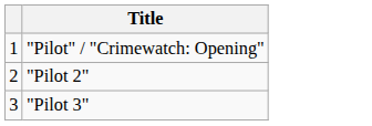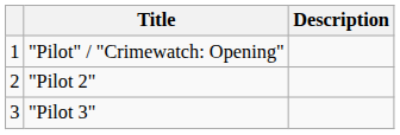+ column: Description
